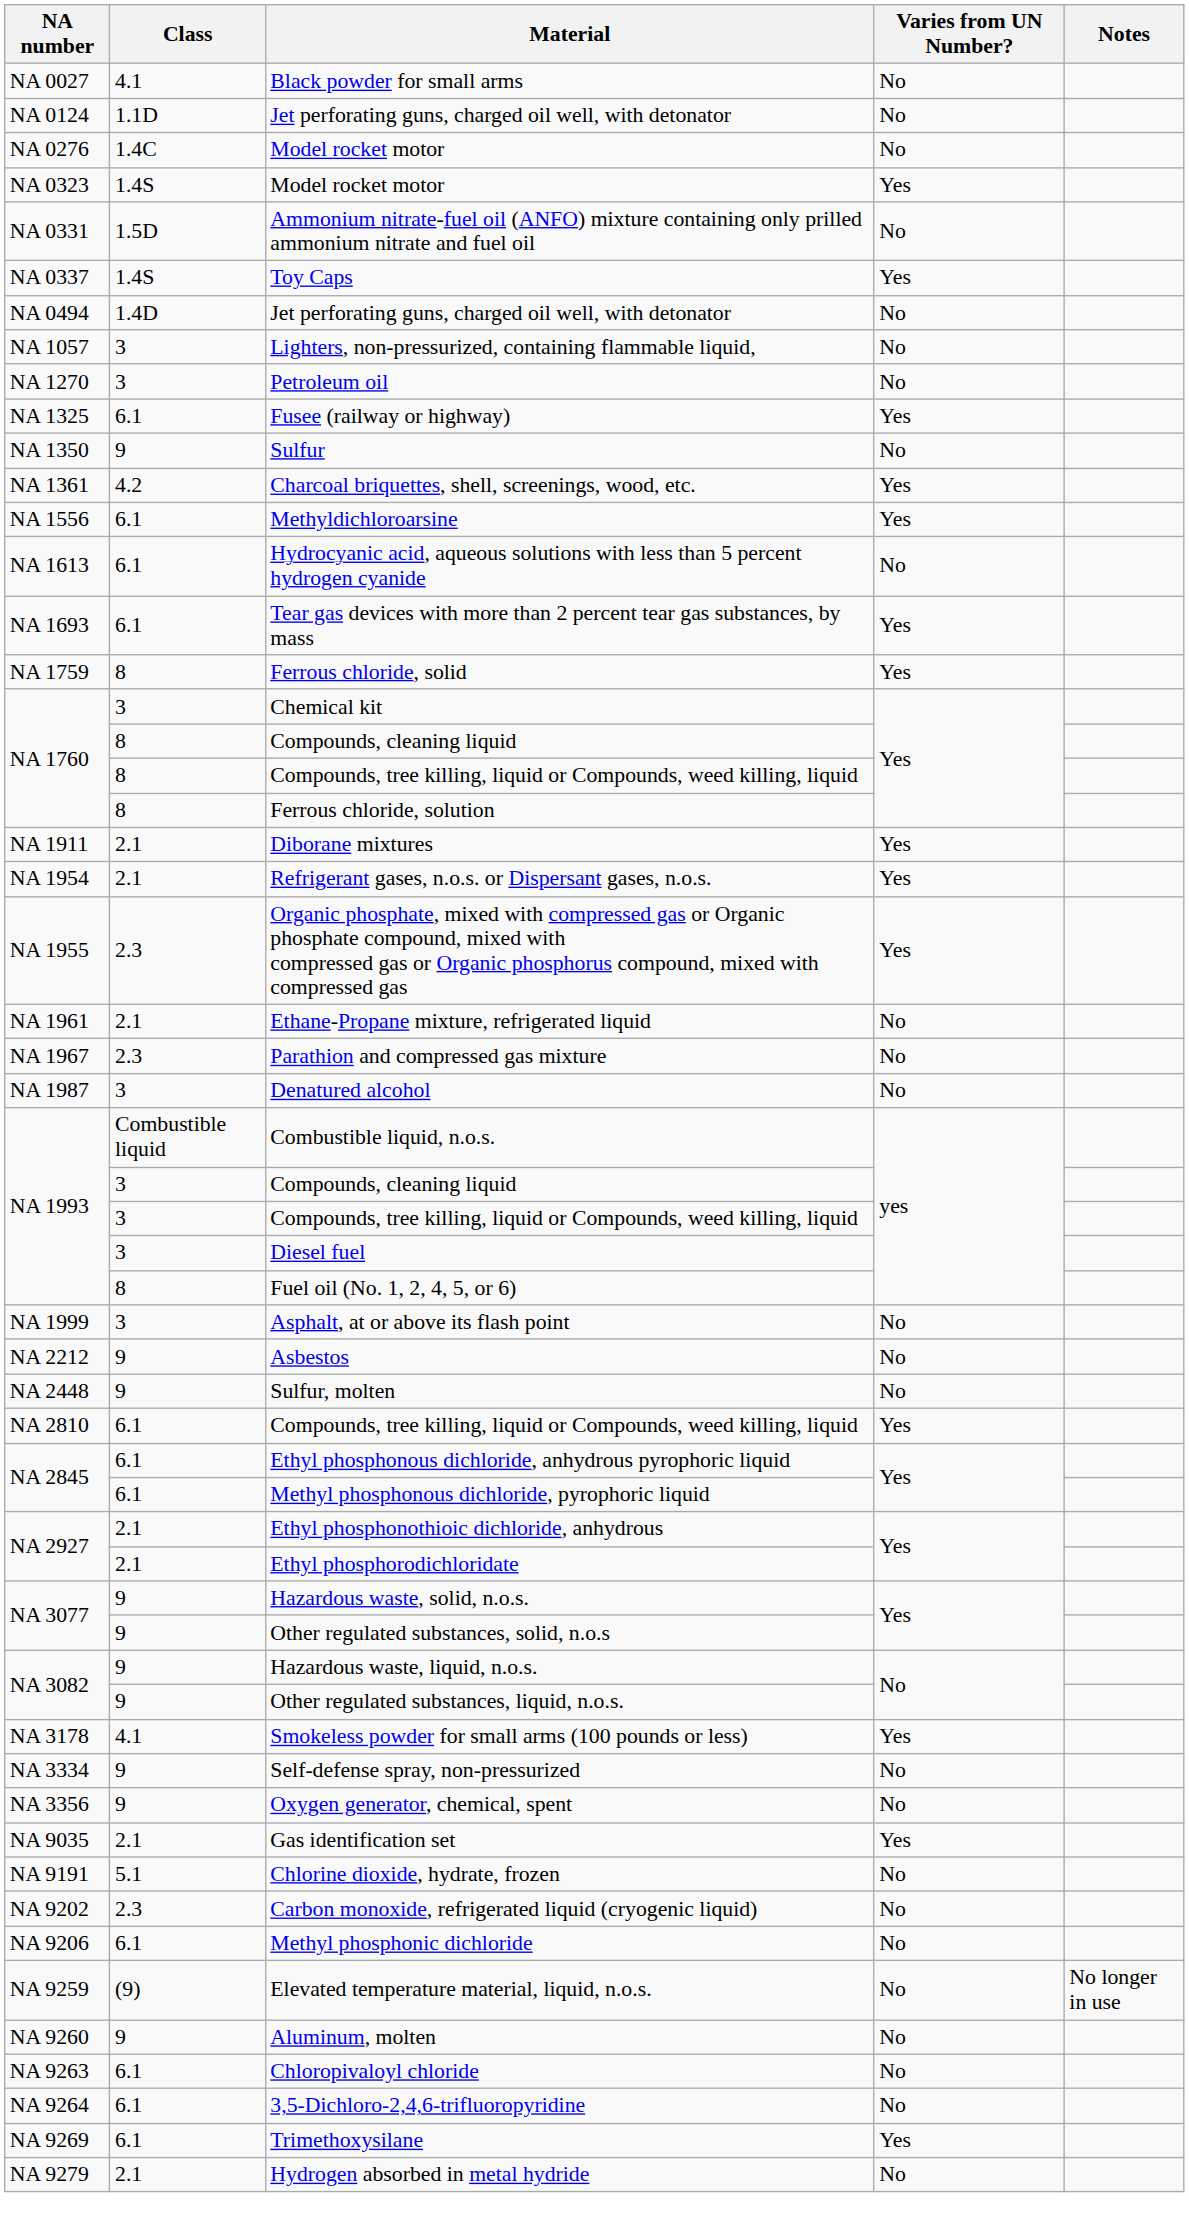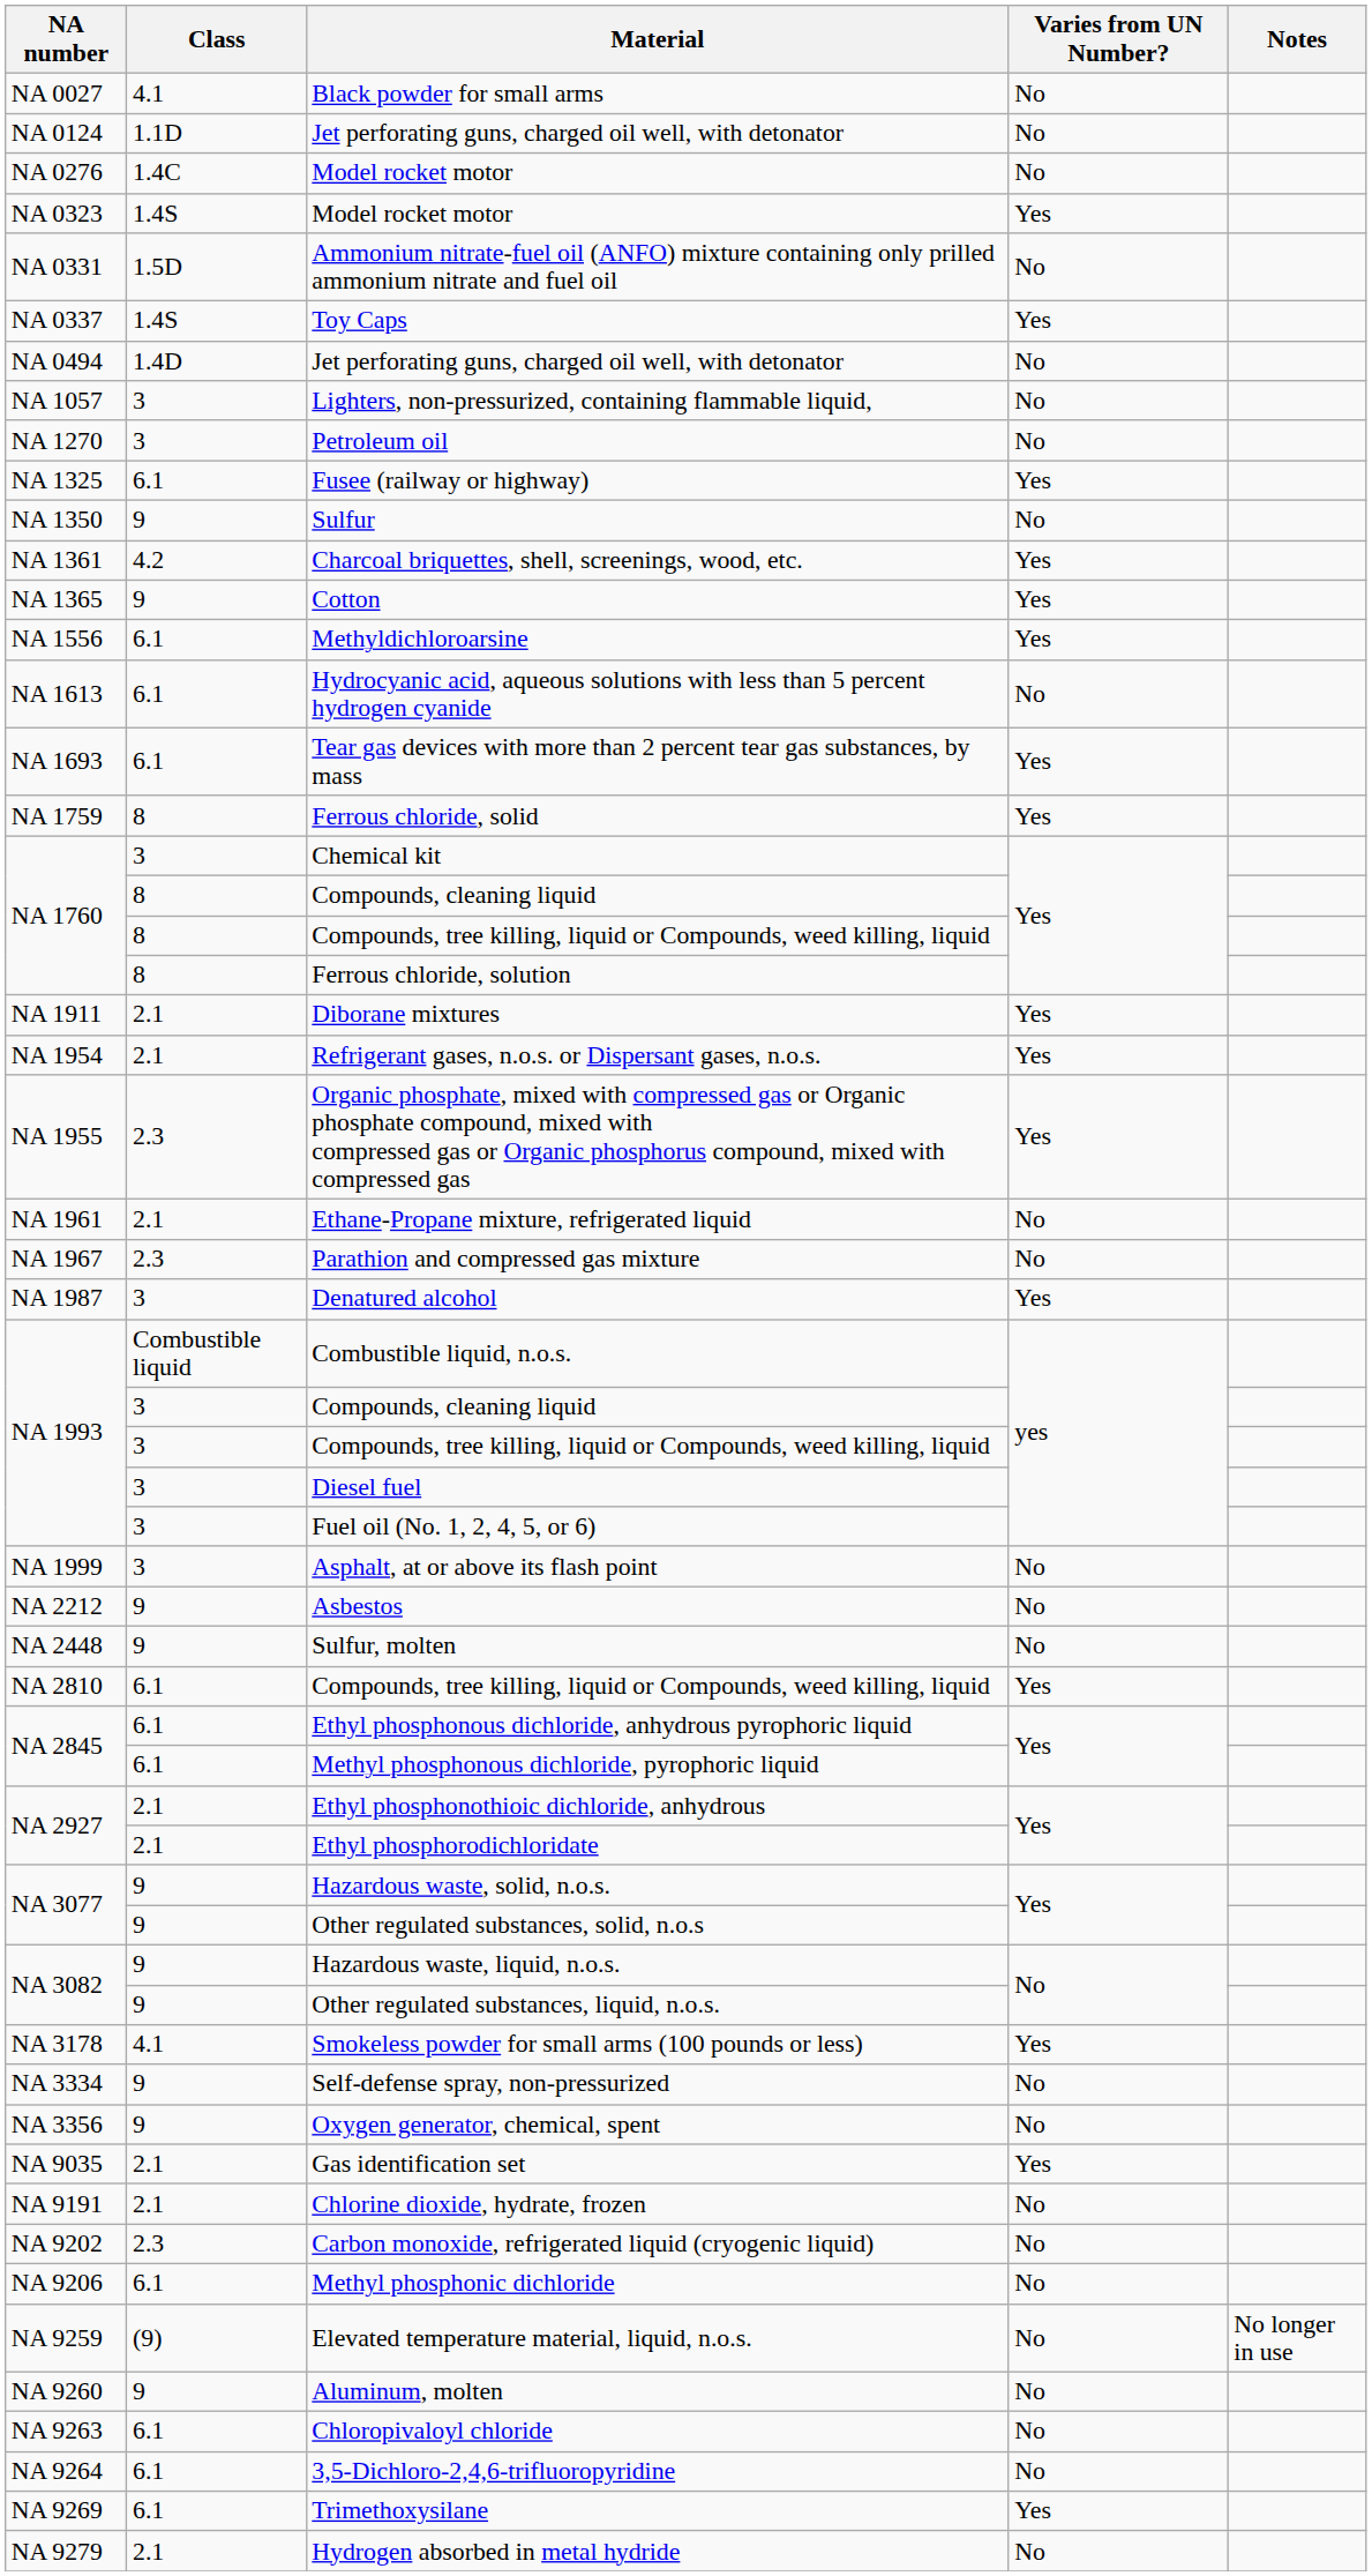+ row: NA 1365 | 9 | Cotton | Yes
Denatured alcohol | Varies from UN Number?: No -> Yes
Fuel oil (No. 1, 2, 4, 5, or 6) | Class: 8 -> 3
Chlorine dioxide, hydrate, frozen | Class: 5.1 -> 2.1
